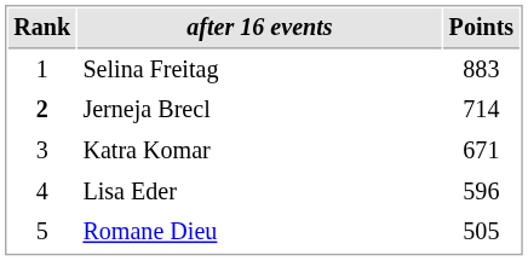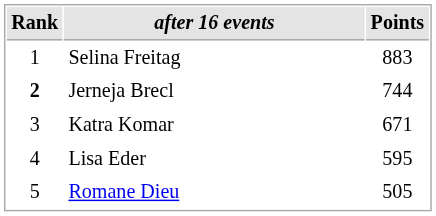Jerneja Brecl | Points: 714 -> 744
Lisa Eder | Points: 596 -> 595
